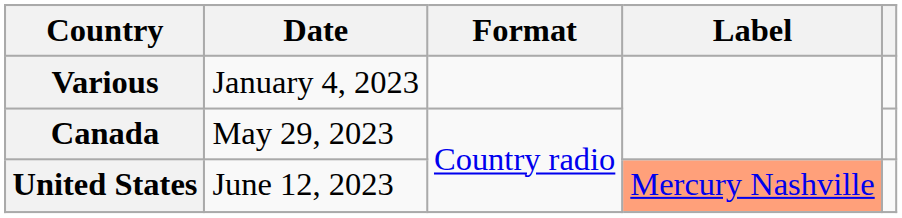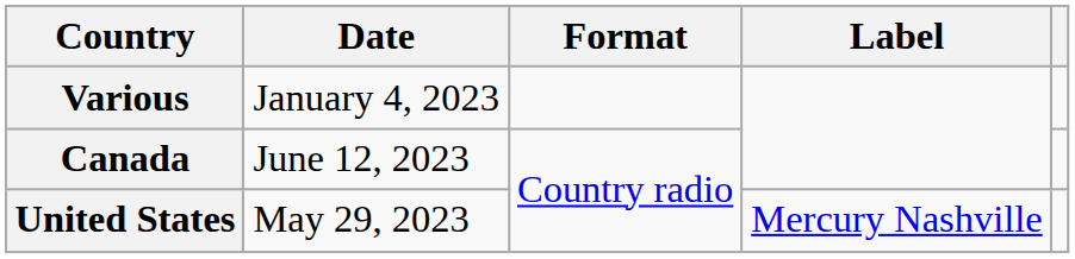Canada | Date: May 29, 2023 -> June 12, 2023
United States | Date: June 12, 2023 -> May 29, 2023
United States | Label: lightsalmon background -> no background
